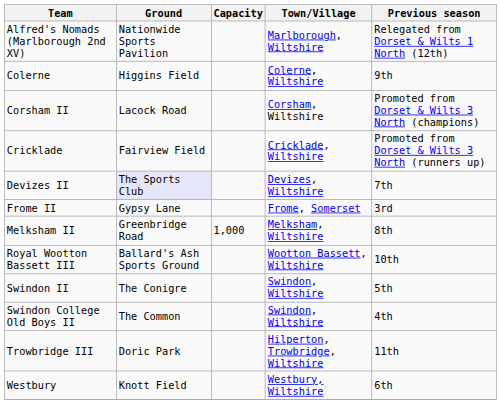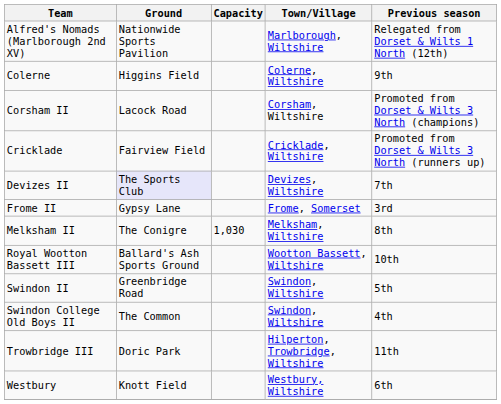Melksham II | Ground: Greenbridge Road -> The Conigre
Melksham II | Capacity: 1,000 -> 1,030
Swindon II | Ground: The Conigre -> Greenbridge Road
